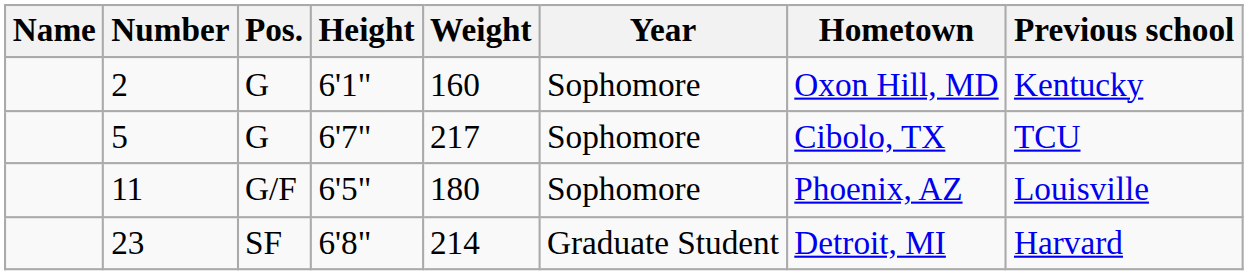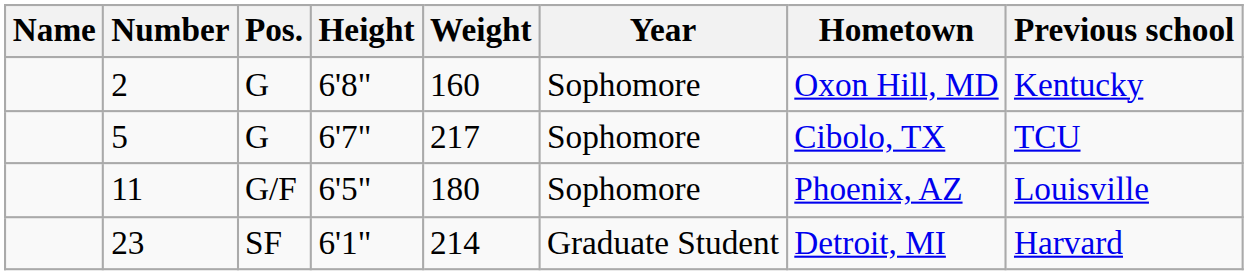2 | Height: 6'1" -> 6'8"
23 | Height: 6'8" -> 6'1"
